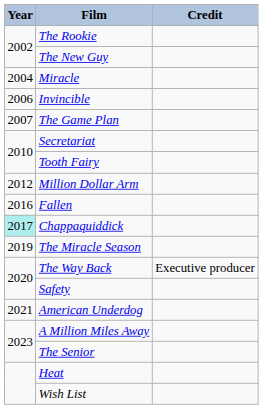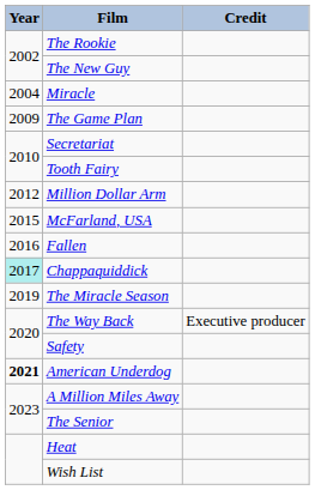- row: 2006 | Invincible
The Game Plan | Year: 2007 -> 2009
+ row: 2015 | McFarland, USA
American Underdog | Year: normal -> bold
